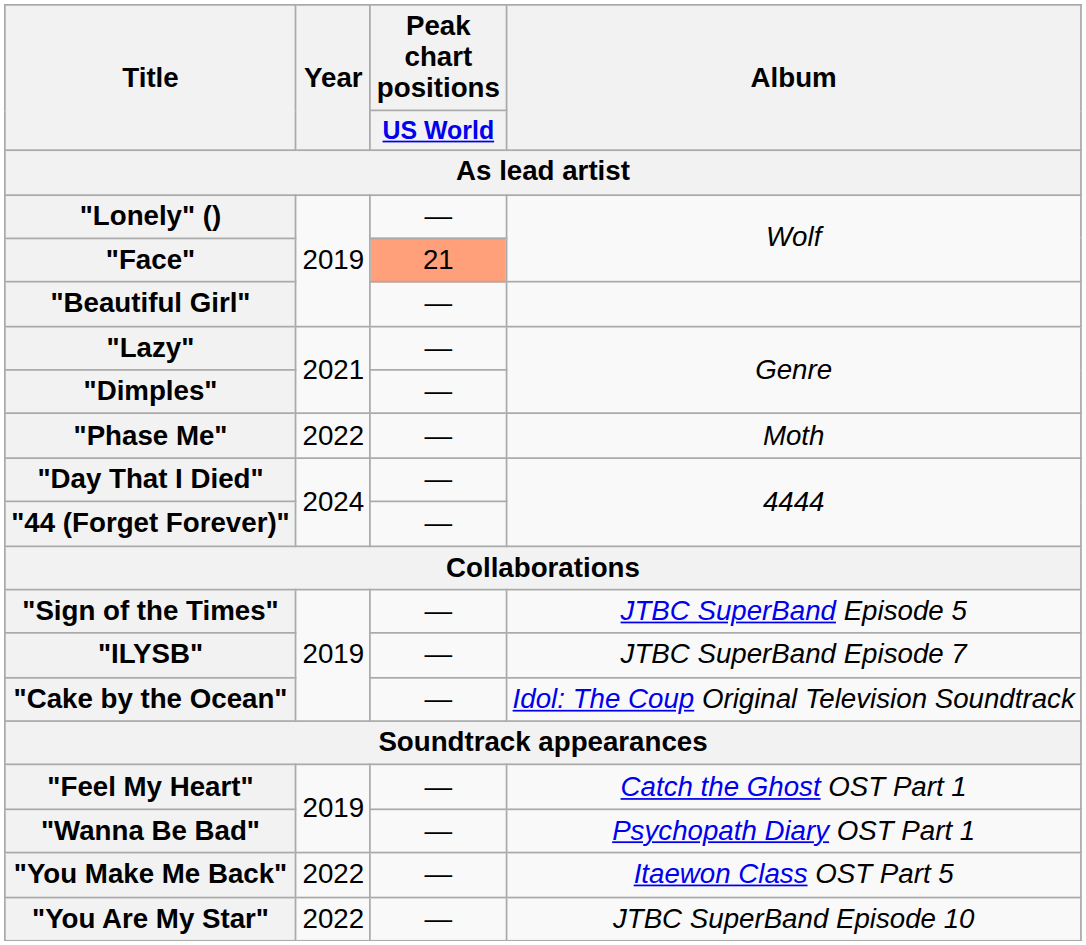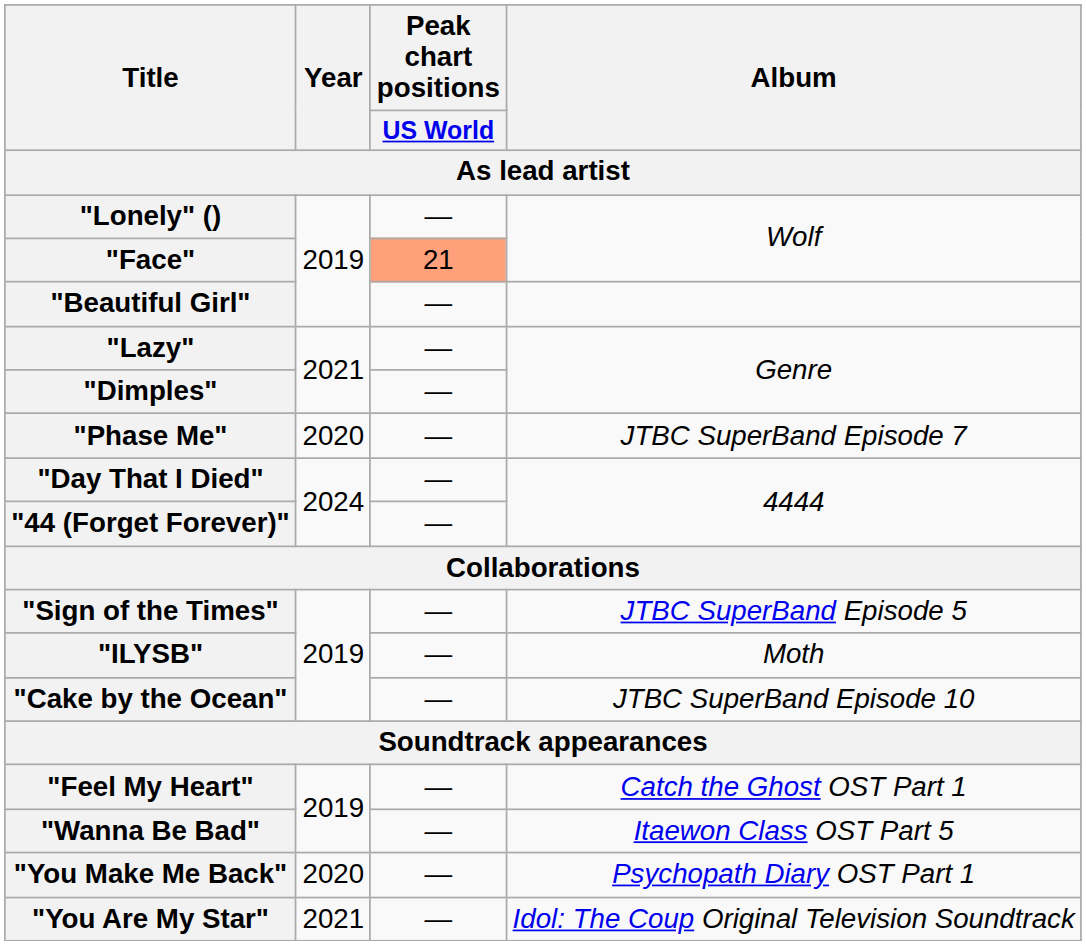"Phase Me" | Year: 2022 -> 2020
"Phase Me" | Album: Moth -> JTBC SuperBand Episode 7
"ILYSB" | Album: JTBC SuperBand Episode 7 -> Moth
"Cake by the Ocean" | Album: Idol: The Coup Original Television Soundtrack -> JTBC SuperBand Episode 10
"Wanna Be Bad" | Album: Psychopath Diary OST Part 1 -> Itaewon Class OST Part 5
"You Make Me Back" | Year: 2022 -> 2020
"You Make Me Back" | Album: Itaewon Class OST Part 5 -> Psychopath Diary OST Part 1
"You Are My Star" | Year: 2022 -> 2021
"You Are My Star" | Album: JTBC SuperBand Episode 10 -> Idol: The Coup Original Television Soundtrack
